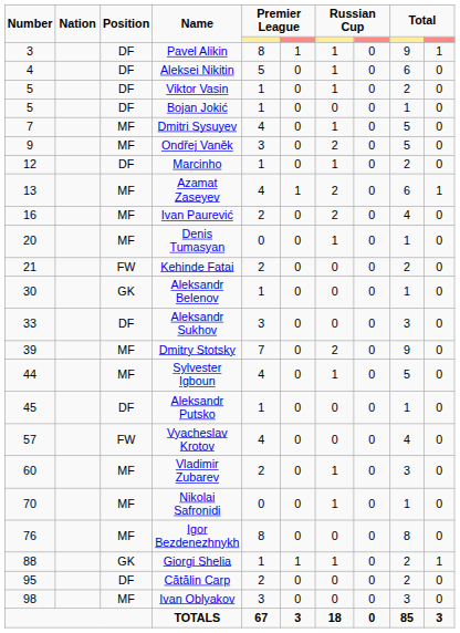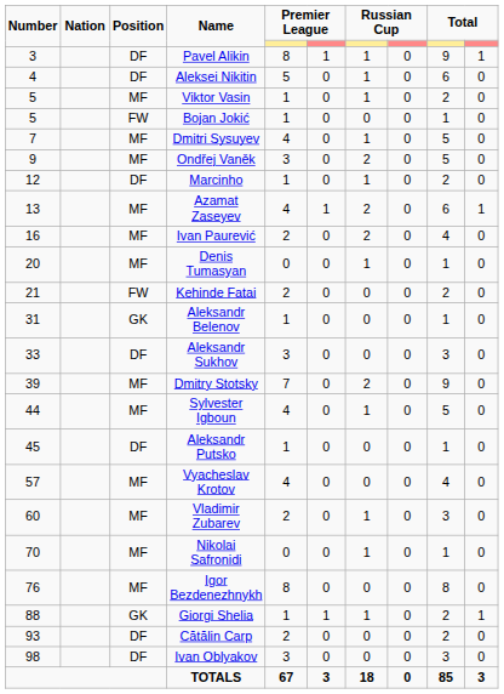Viktor Vasin | Position: DF -> MF
Bojan Jokić | Position: DF -> FW
Aleksandr Belenov | Number: 30 -> 31
Vyacheslav Krotov | Position: FW -> MF
Cătălin Carp | Number: 95 -> 93
Ivan Oblyakov | Position: MF -> DF
